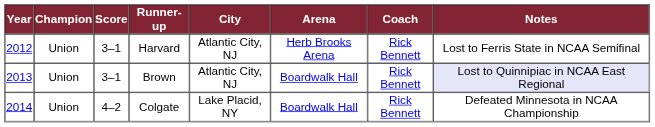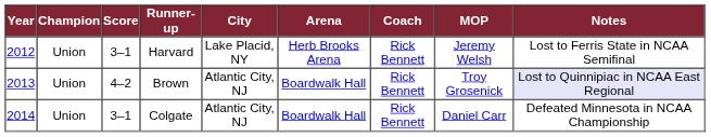+ column: MOP | Jeremy Welsh | Troy Grosenick | Daniel Carr
Harvard | City: Atlantic City, NJ -> Lake Placid, NY
Brown | Score: 3–1 -> 4–2
Colgate | Score: 4–2 -> 3–1
Colgate | City: Lake Placid, NY -> Atlantic City, NJ
